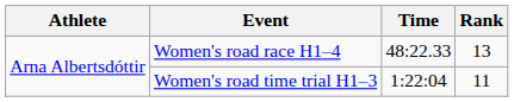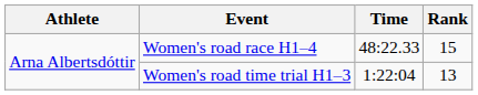Women's road race H1–4 | Rank: 13 -> 15
Women's road time trial H1–3 | Rank: 11 -> 13
